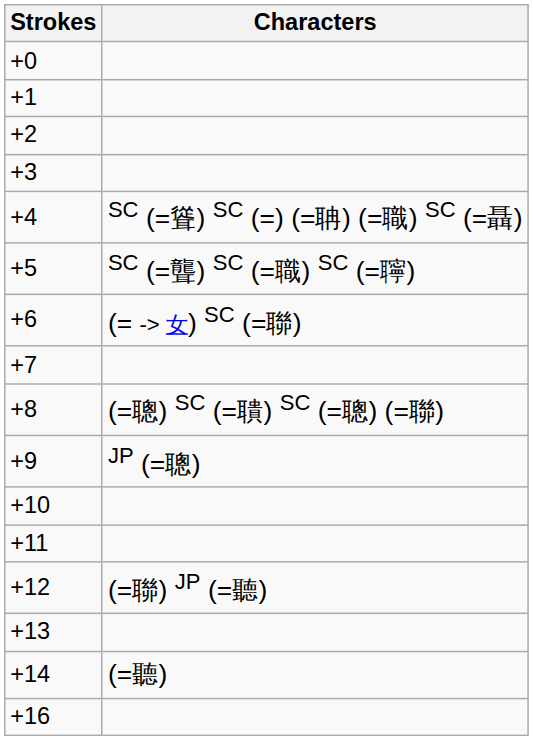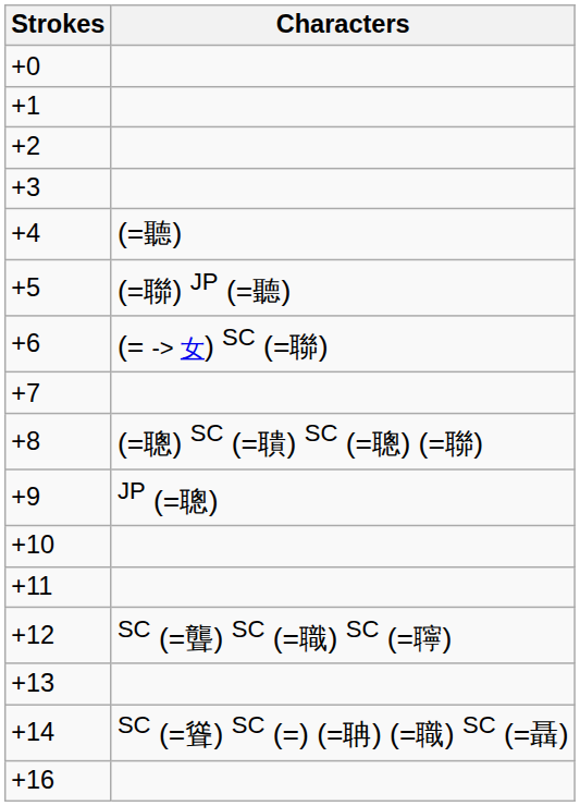+4 | Characters: SC (=聳) SC (=) (=聃) (=職) SC (=聶) -> (=聽)
+5 | Characters: SC (=聾) SC (=職) SC (=聹) -> (=聯) JP (=聽)
+12 | Characters: (=聯) JP (=聽) -> SC (=聾) SC (=職) SC (=聹)
+14 | Characters: (=聽) -> SC (=聳) SC (=) (=聃) (=職) SC (=聶)
